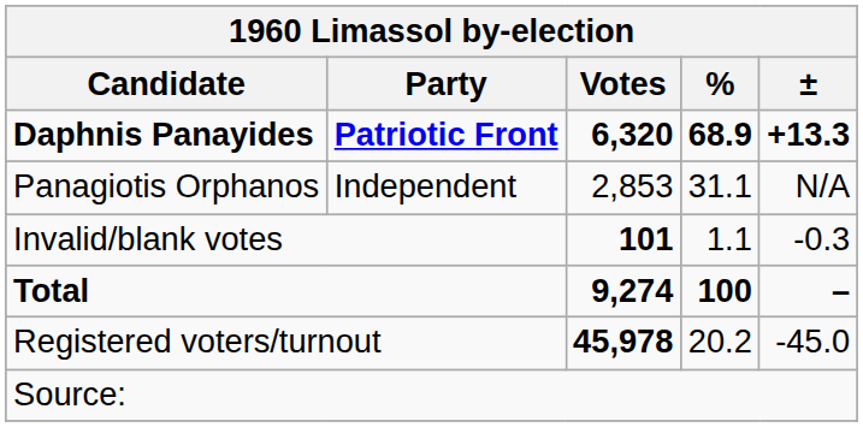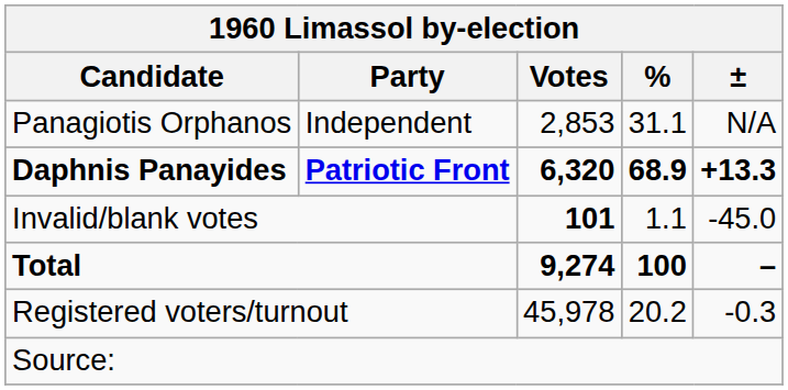rows swapped: Daphnis Panayides <-> Panagiotis Orphanos
Invalid/blank votes | ±: -0.3 -> -45.0
Registered voters/turnout | Votes: bold -> normal
Registered voters/turnout | ±: -45.0 -> -0.3
